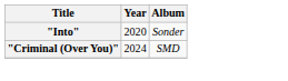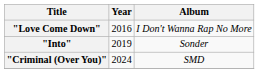+ row: "Love Come Down" | 2016 | I Don't Wanna Rap No More
"Into" | Year: 2020 -> 2019
